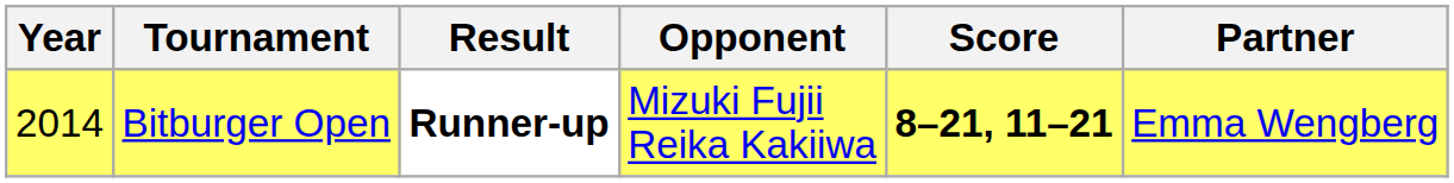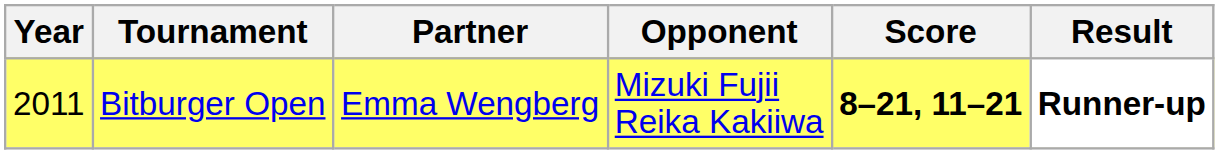columns swapped: Partner <-> Result
Bitburger Open | Year: 2014 -> 2011
